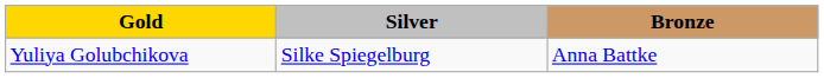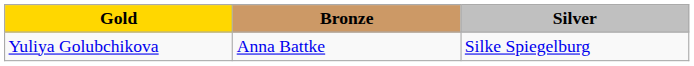columns swapped: Silver <-> Bronze
